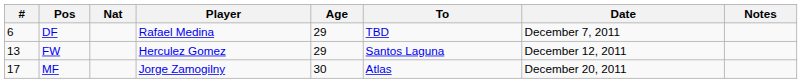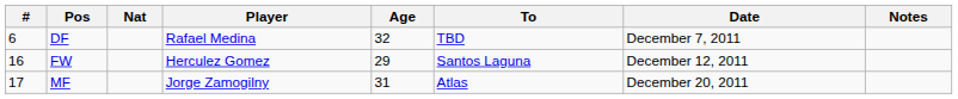DF | Age: 29 -> 32
FW | #: 13 -> 16
MF | Age: 30 -> 31
